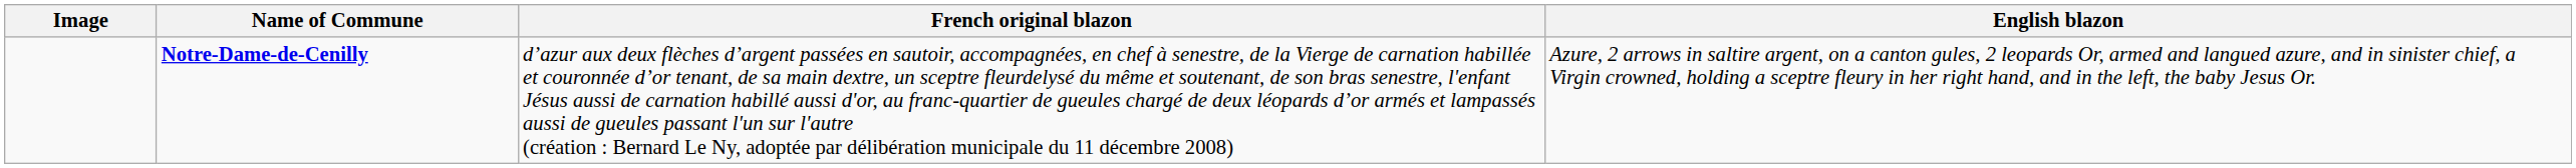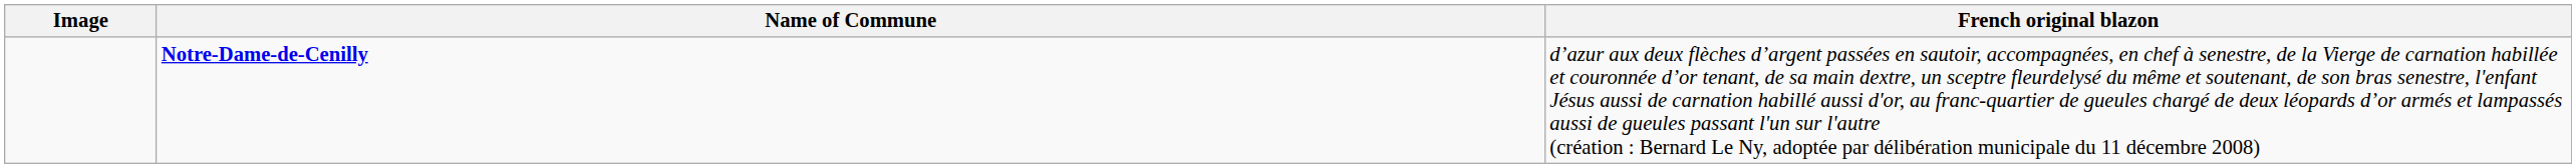- column: English blazon | Azure, 2 arrows in saltire argent, on a canton gules, 2 leopards Or, armed and langued azure, and in sinister chief, a Virgin crowned, holding a sceptre fleury in her right hand, and in the left, the baby Jesus Or.
